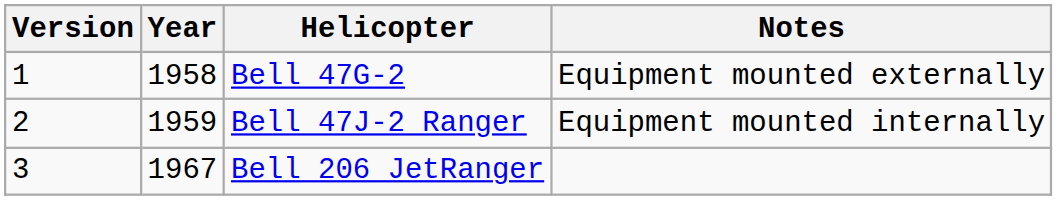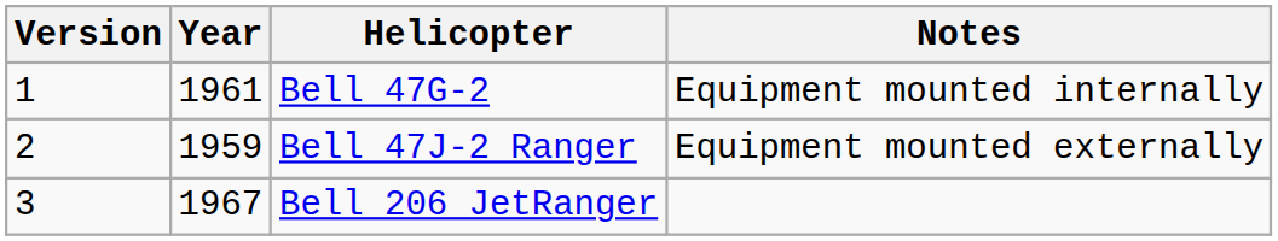Bell 47G-2 | Year: 1958 -> 1961
Bell 47G-2 | Notes: Equipment mounted externally -> Equipment mounted internally
Bell 47J-2 Ranger | Notes: Equipment mounted internally -> Equipment mounted externally
